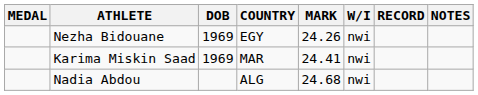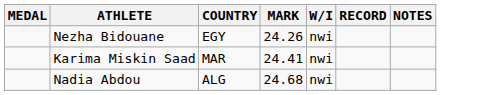- column: DOB | 1969 | 1969
